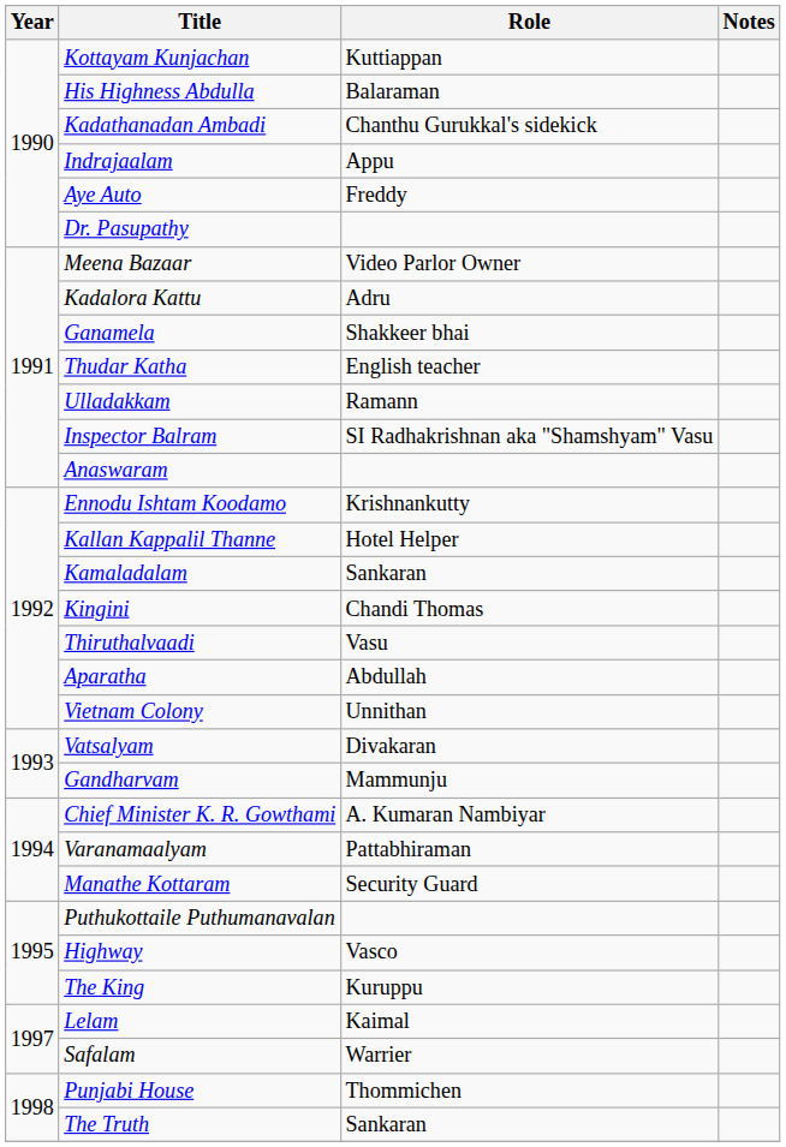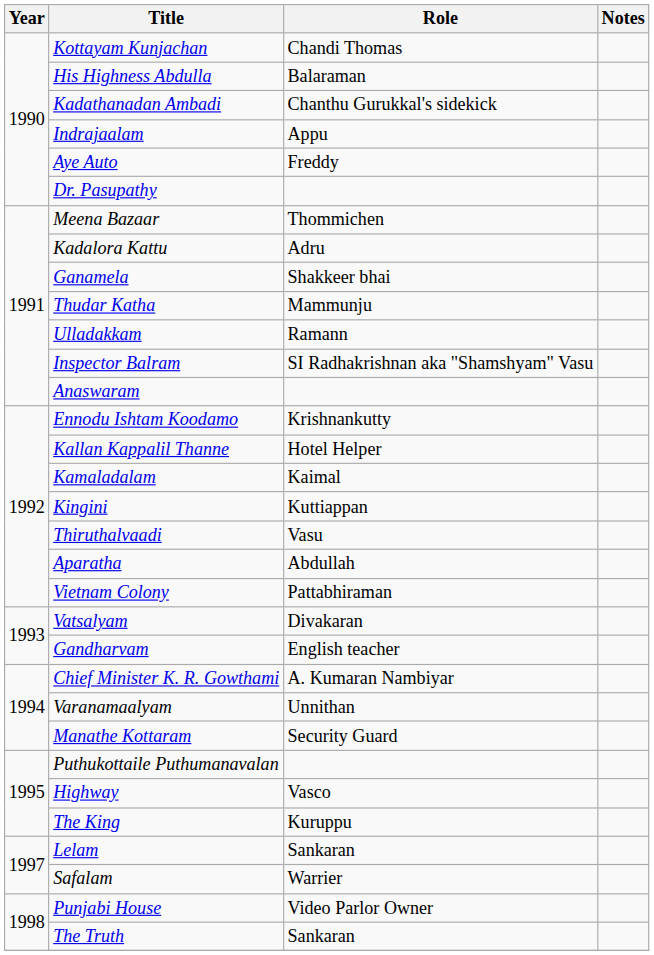Kottayam Kunjachan | Role: Kuttiappan -> Chandi Thomas
Meena Bazaar | Role: Video Parlor Owner -> Thommichen
Thudar Katha | Role: English teacher -> Mammunju
Kamaladalam | Role: Sankaran -> Kaimal
Kingini | Role: Chandi Thomas -> Kuttiappan
Vietnam Colony | Role: Unnithan -> Pattabhiraman
Gandharvam | Role: Mammunju -> English teacher
Varanamaalyam | Role: Pattabhiraman -> Unnithan
Lelam | Role: Kaimal -> Sankaran
Punjabi House | Role: Thommichen -> Video Parlor Owner
